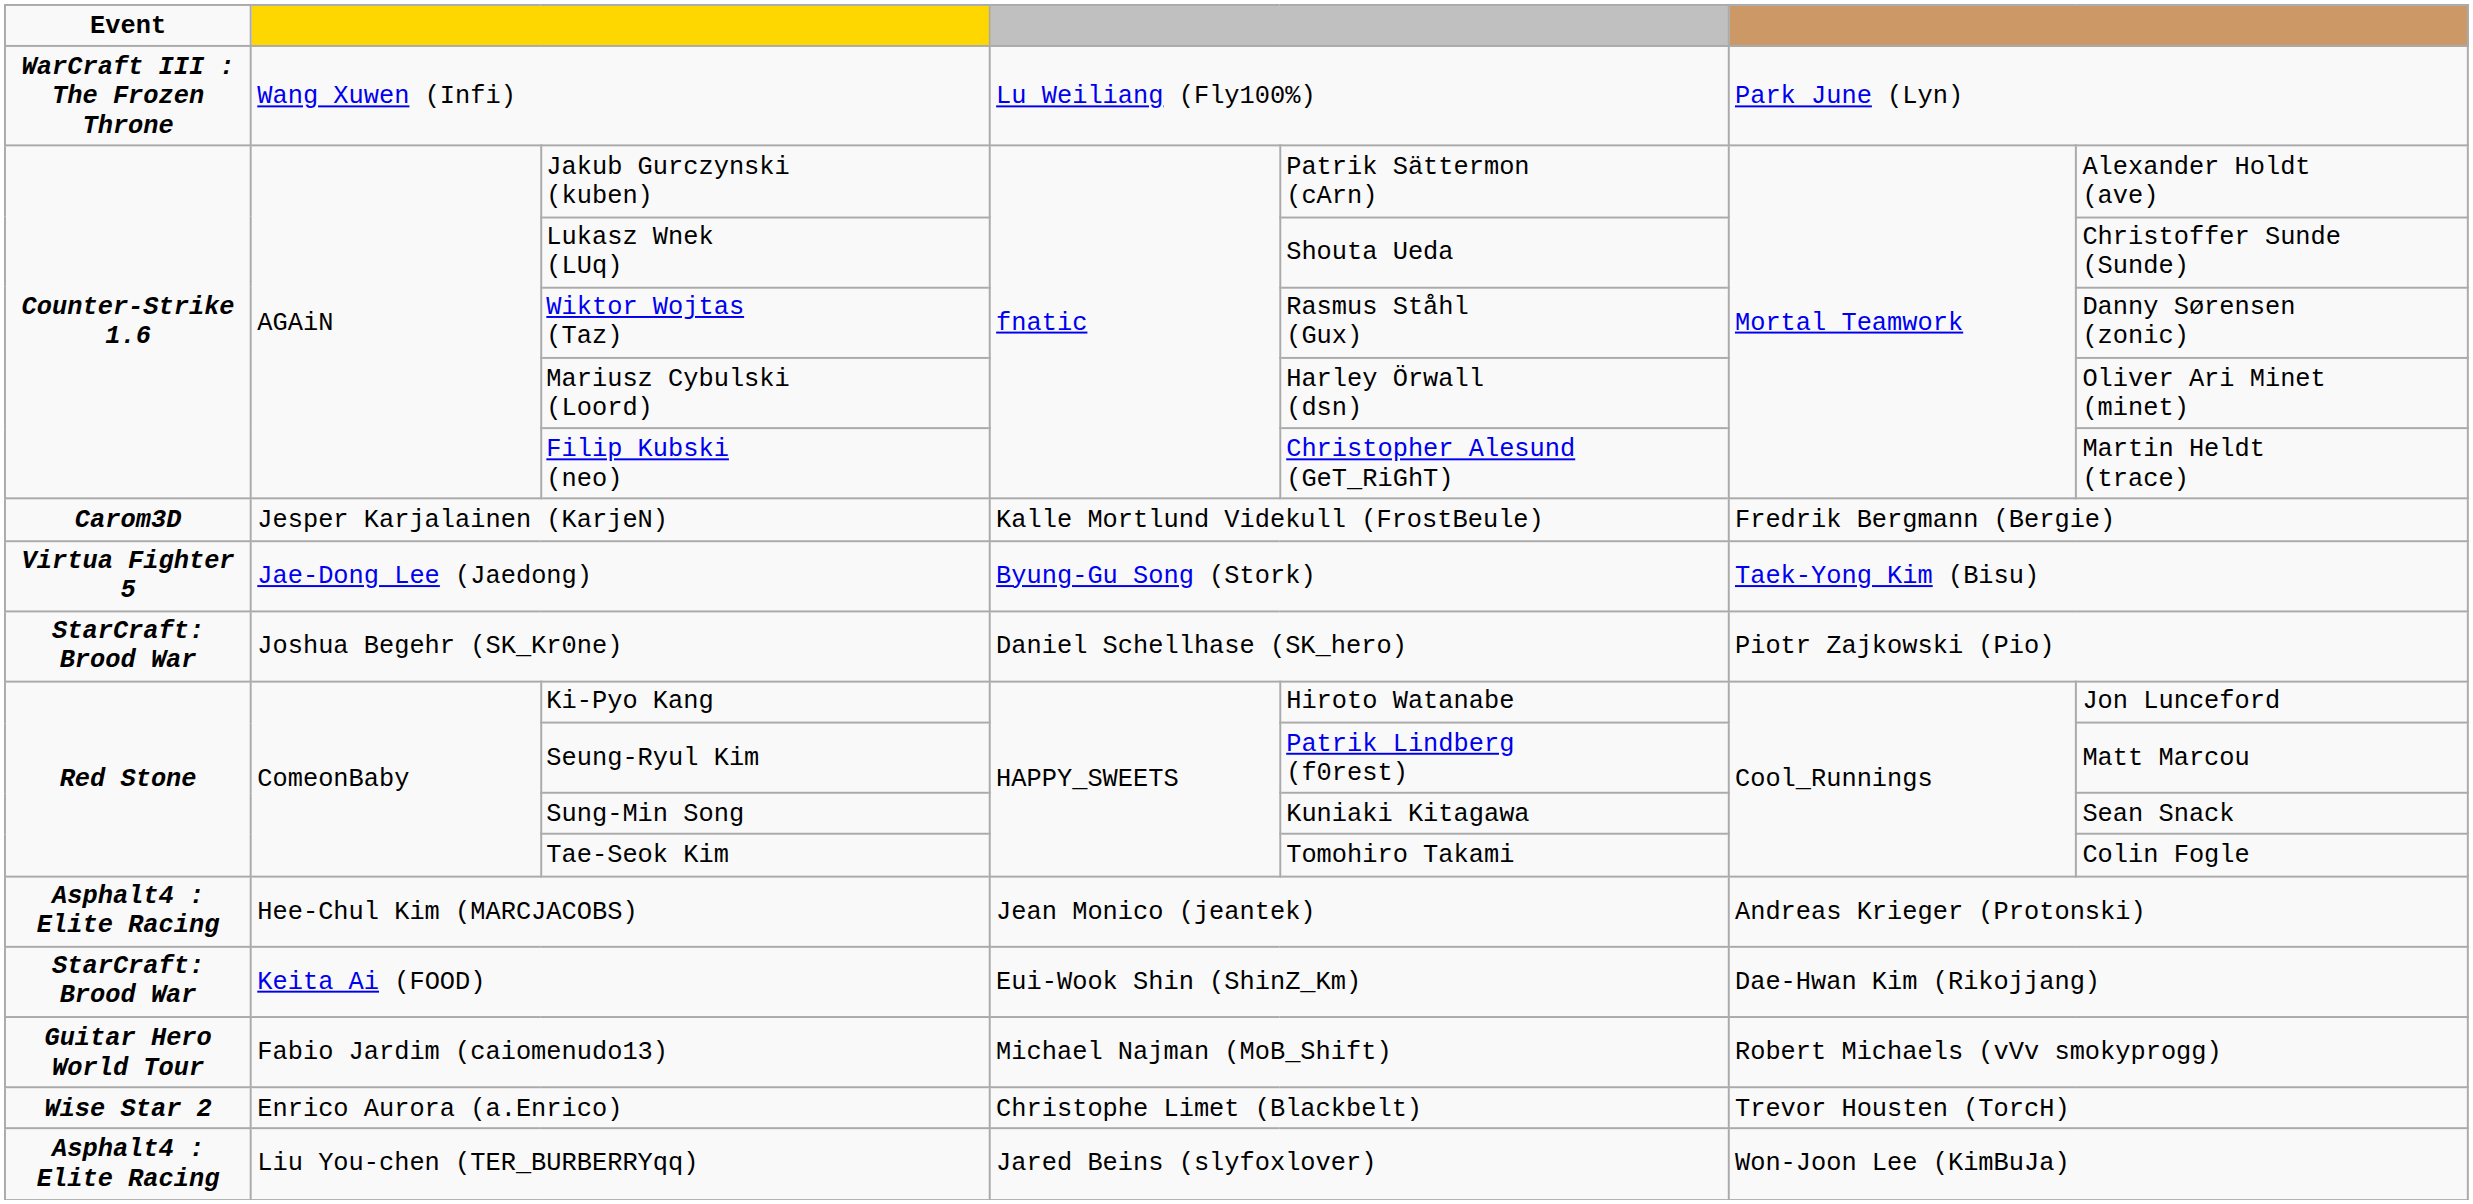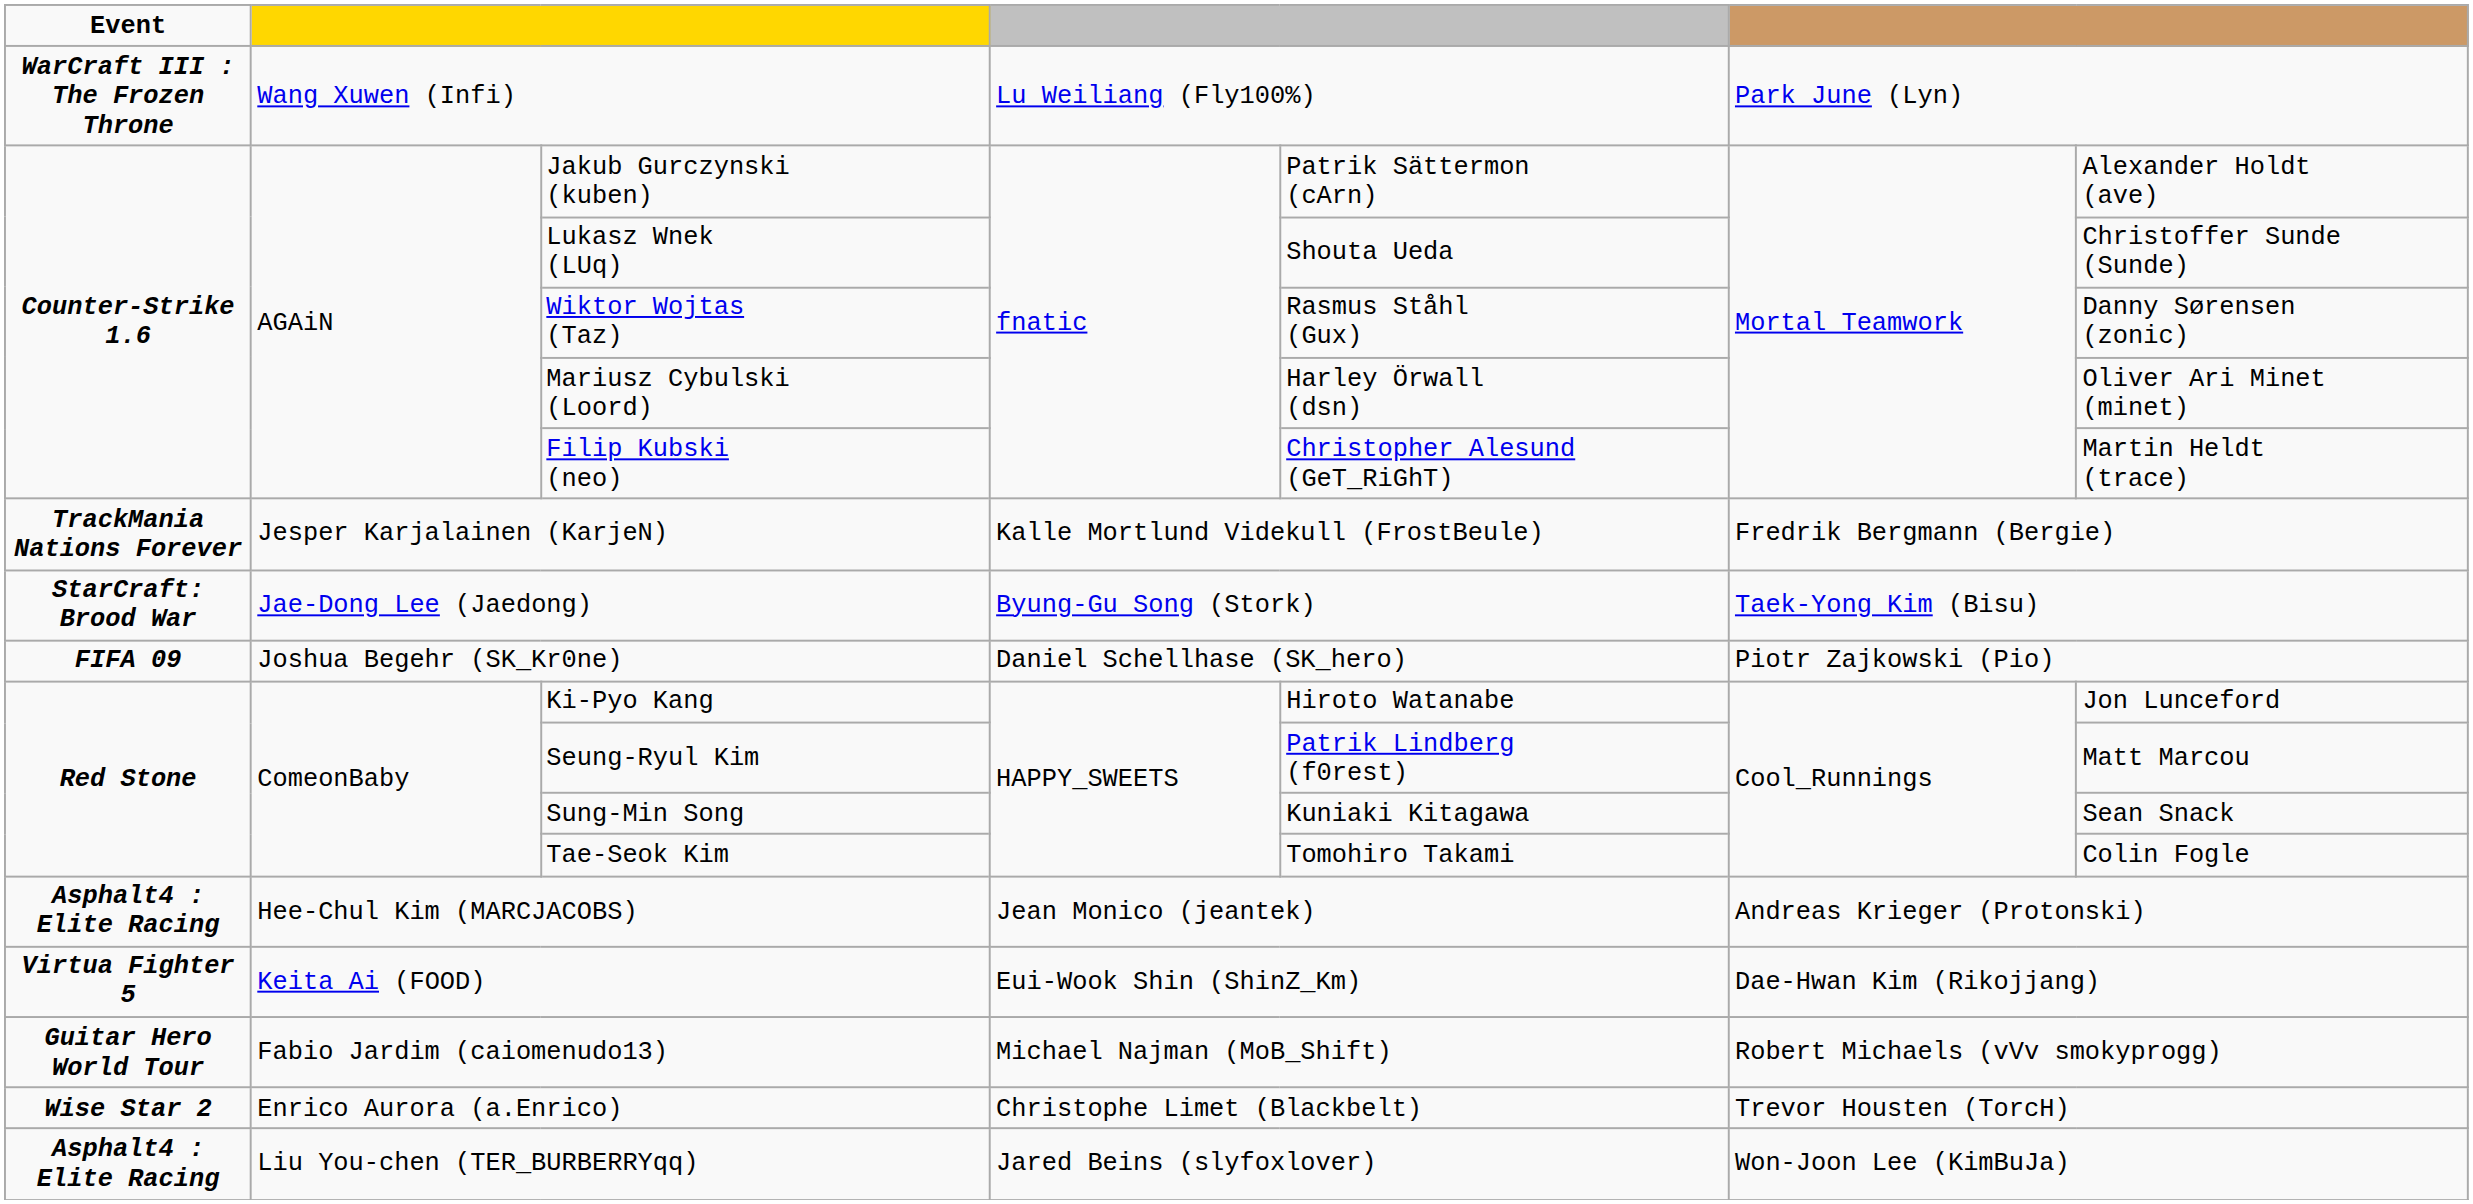Jesper Karjalainen (KarjeN) | Event: Carom3D -> TrackMania Nations Forever
Jae-Dong Lee (Jaedong) | Event: Virtua Fighter 5 -> StarCraft: Brood War
Joshua Begehr (SK_Kr0ne) | Event: StarCraft: Brood War -> FIFA 09
Keita Ai (FOOD) | Event: StarCraft: Brood War -> Virtua Fighter 5
